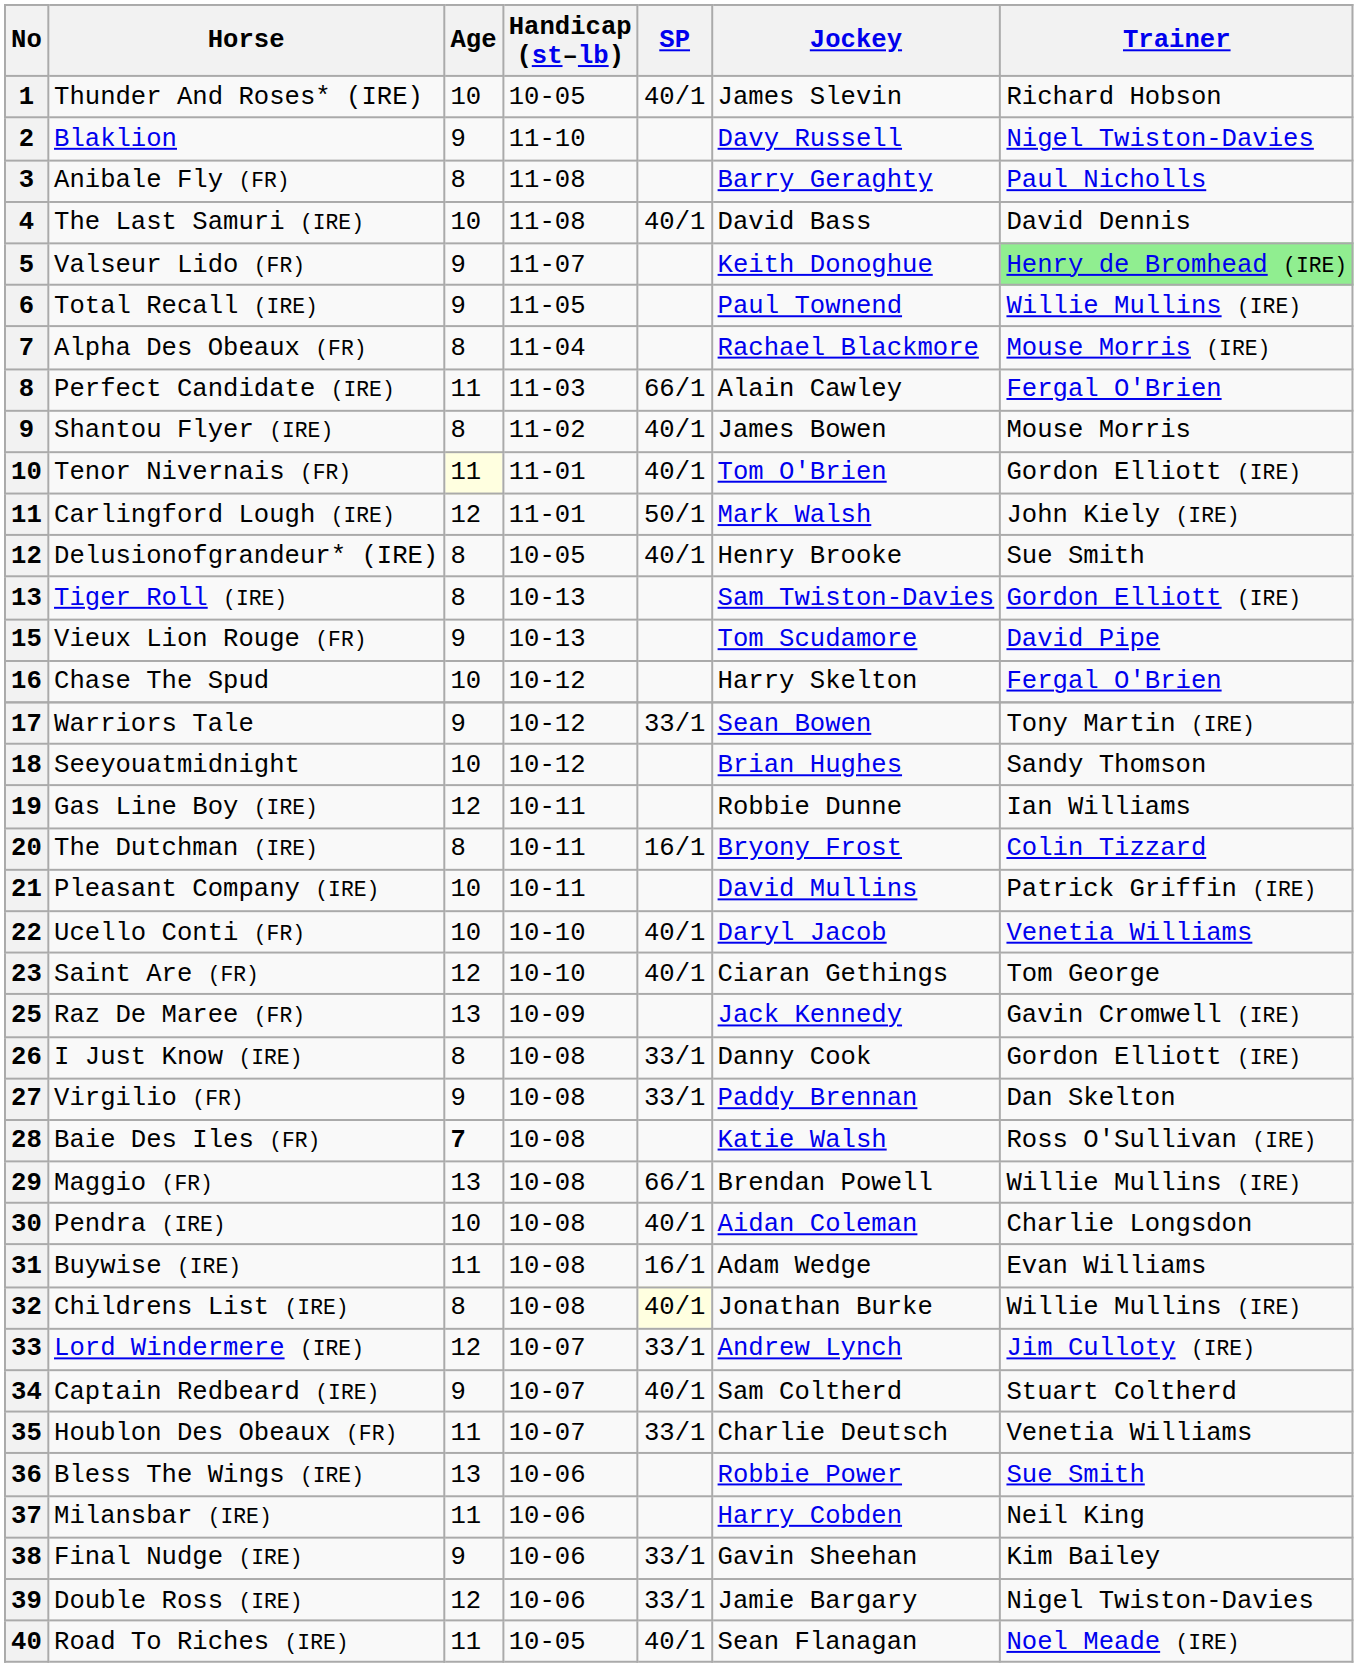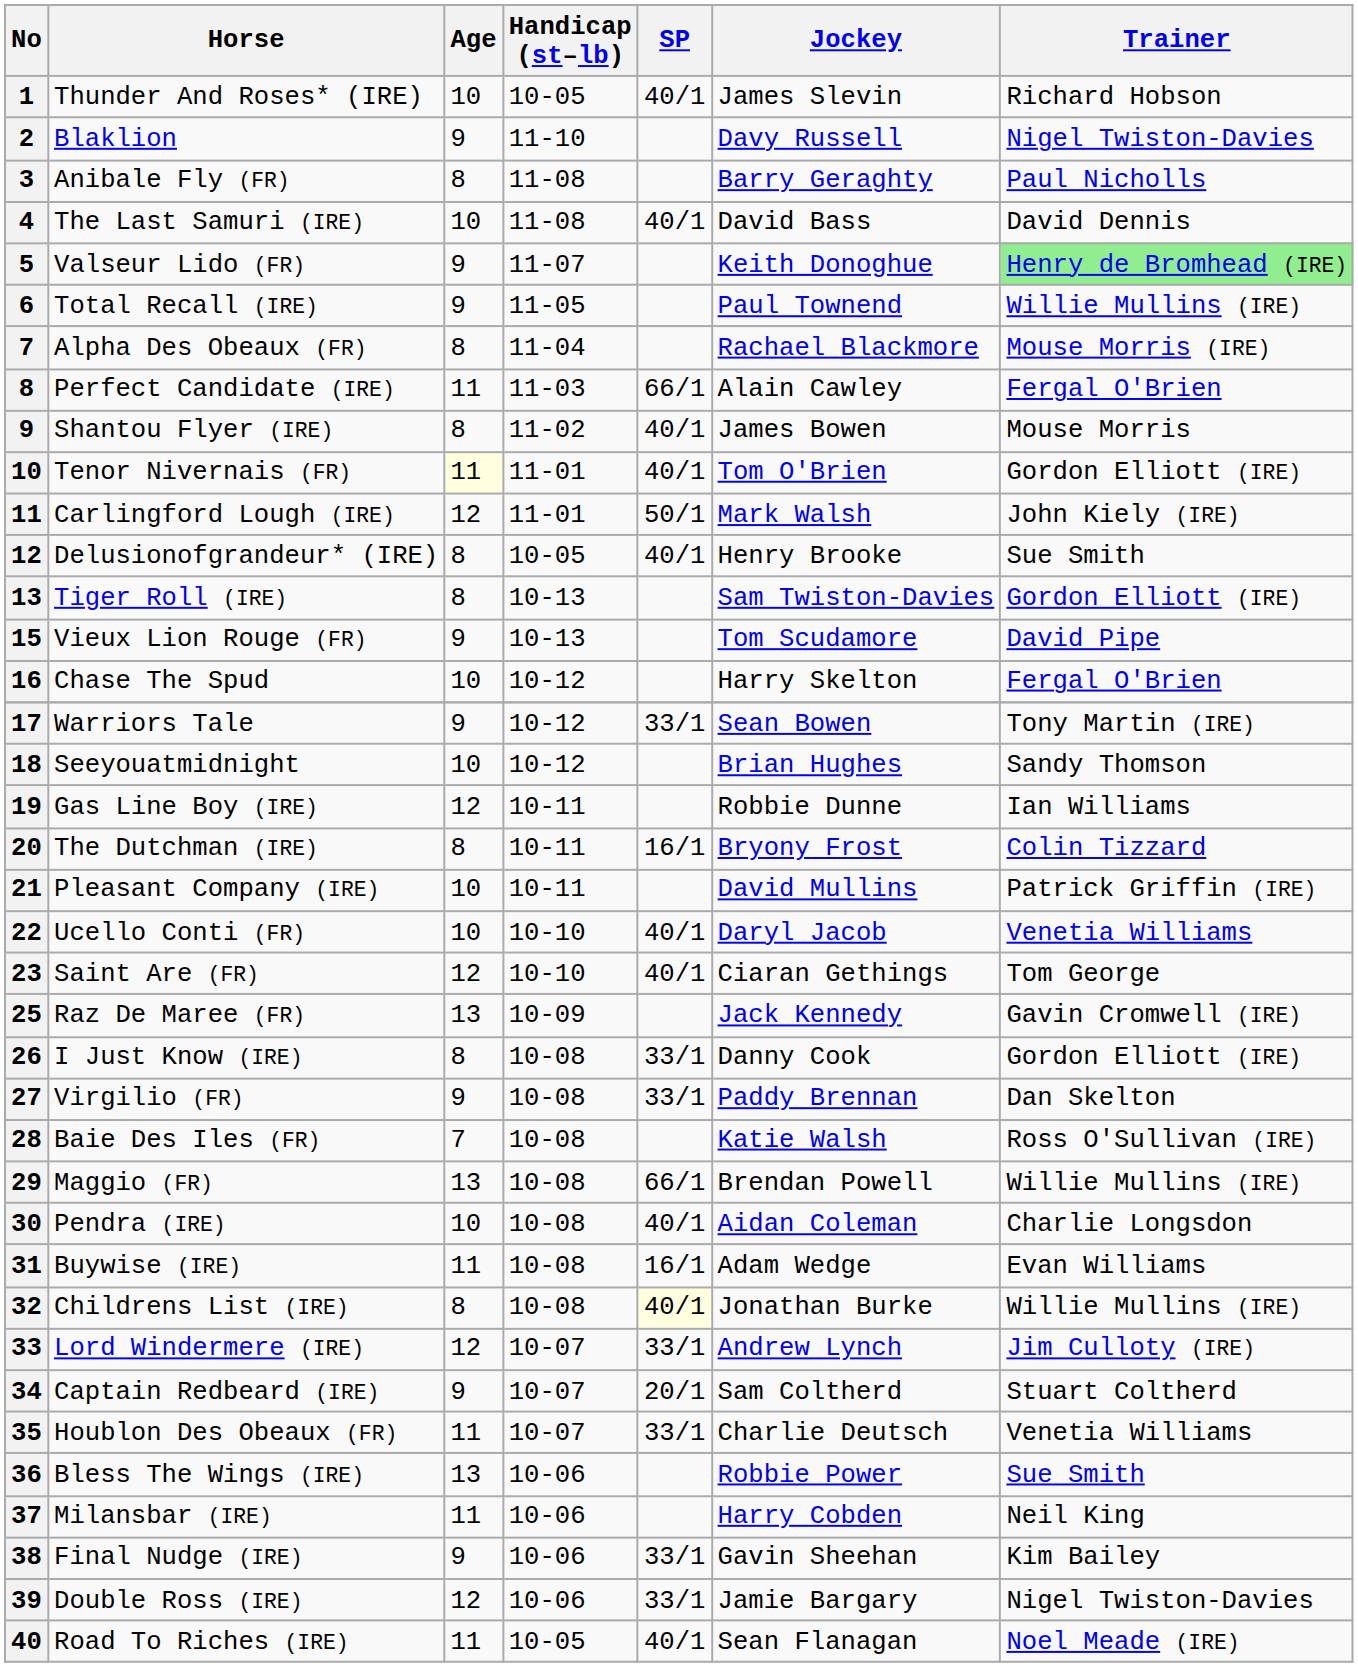Baie Des Iles (FR) | Age: bold -> normal
Captain Redbeard (IRE) | SP: 40/1 -> 20/1
